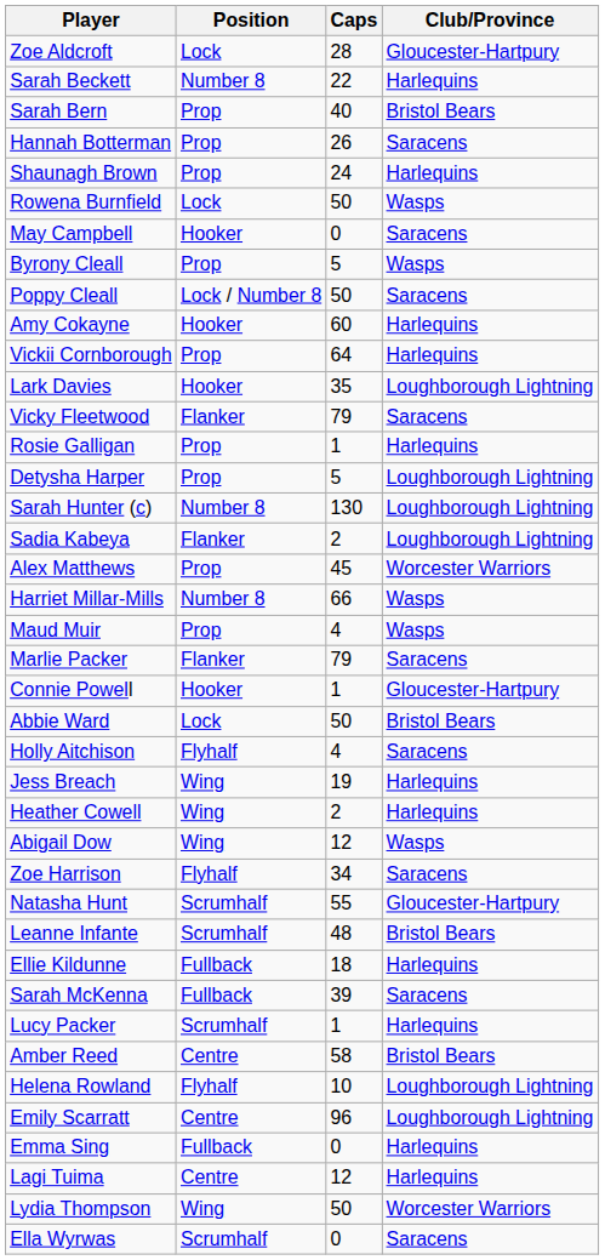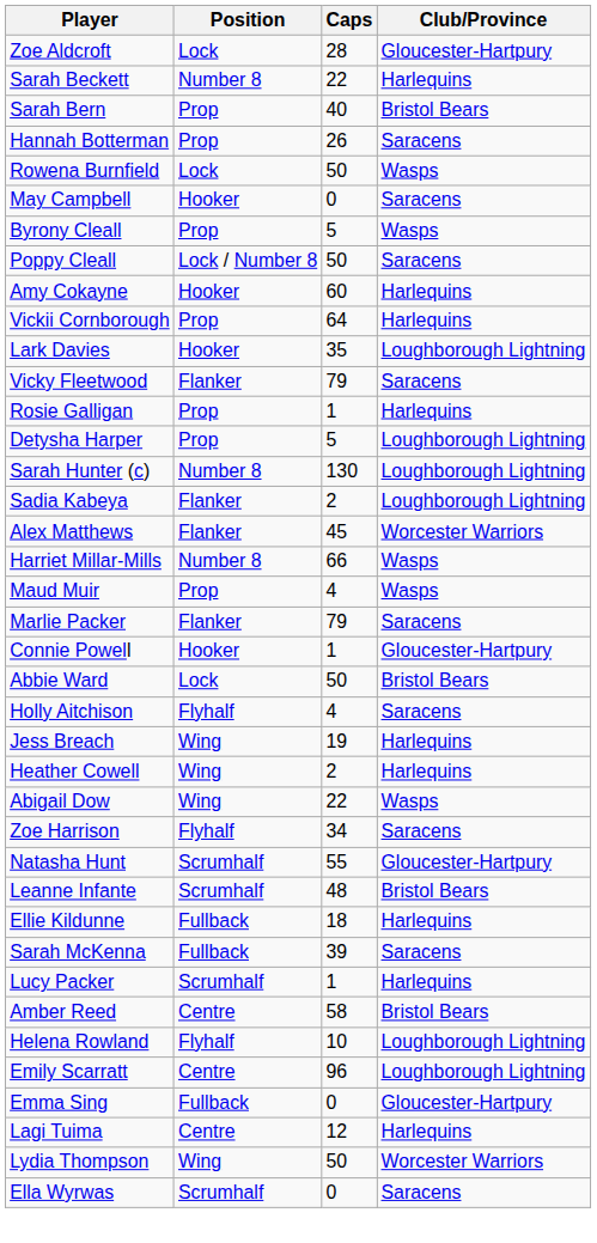- row: Shaunagh Brown | Prop | 24 | Harlequins
Alex Matthews | Position: Prop -> Flanker
Abigail Dow | Caps: 12 -> 22
Emma Sing | Club/Province: Harlequins -> Gloucester-Hartpury
